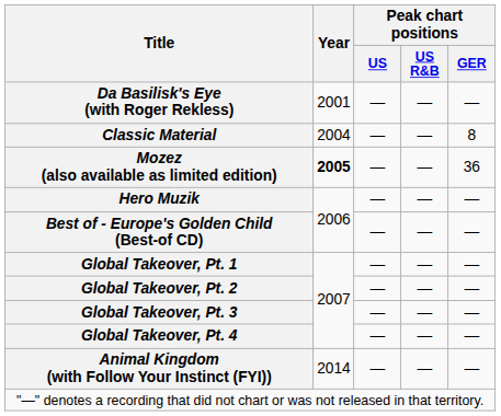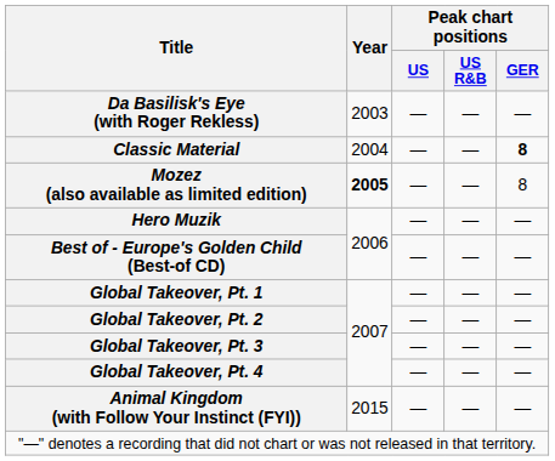Da Basilisk's Eye (with Roger Rekless) | Year: 2001 -> 2003
Classic Material | Peak chart positions / GER: normal -> bold
Mozez (also available as limited edition) | Peak chart positions / GER: 36 -> 8
Animal Kingdom (with Follow Your Instinct (FYI)) | Year: 2014 -> 2015
